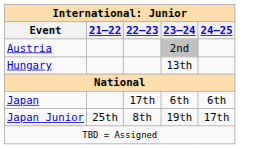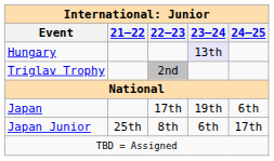- row: Austria | 2nd
Hungary | 23–24: no background -> lavender background
+ row: Triglav Trophy | 2nd
Japan | 23–24: 6th -> 19th
Japan Junior | 23–24: 19th -> 6th
